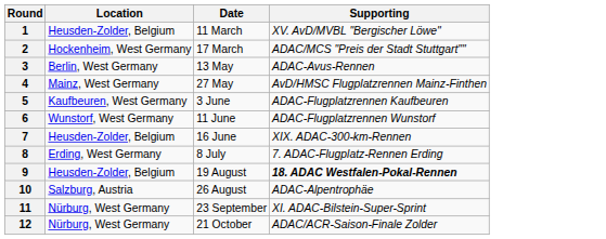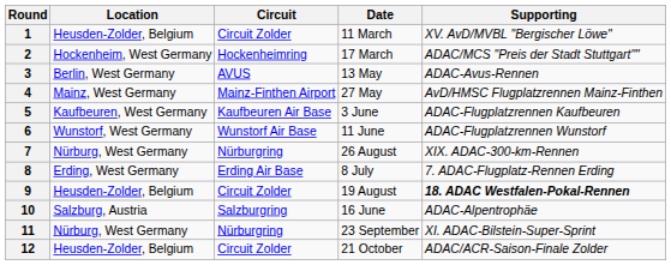+ column: Circuit | Circuit Zolder | Hockenheimring | AVUS | Mainz-Finthen Airport | Kaufbeuren Air Base | Wunstorf Air Base | Nürburgring | Erding Air Base | Circuit Zolder | Salzburgring | Nürburgring | Circuit Zolder
7 | Location: Heusden-Zolder, Belgium -> Nürburg, West Germany
7 | Date: 16 June -> 26 August
10 | Date: 26 August -> 16 June
12 | Location: Nürburg, West Germany -> Heusden-Zolder, Belgium
